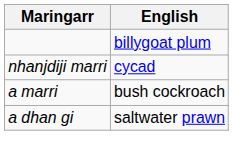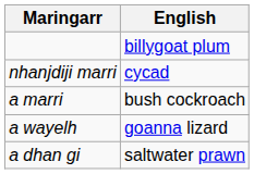+ row: a wayelh | goanna lizard
